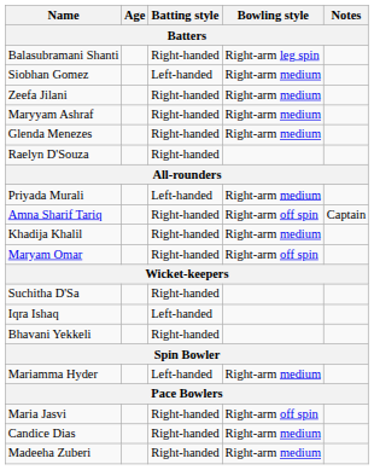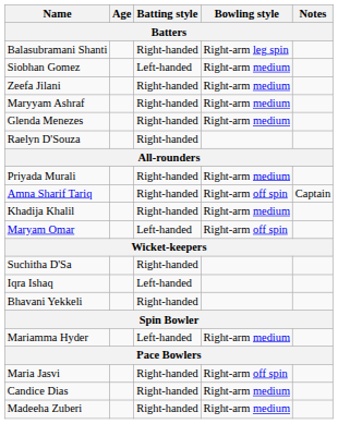Priyada Murali | Batting style: Left-handed -> Right-handed
Maryam Omar | Batting style: Right-handed -> Left-handed
